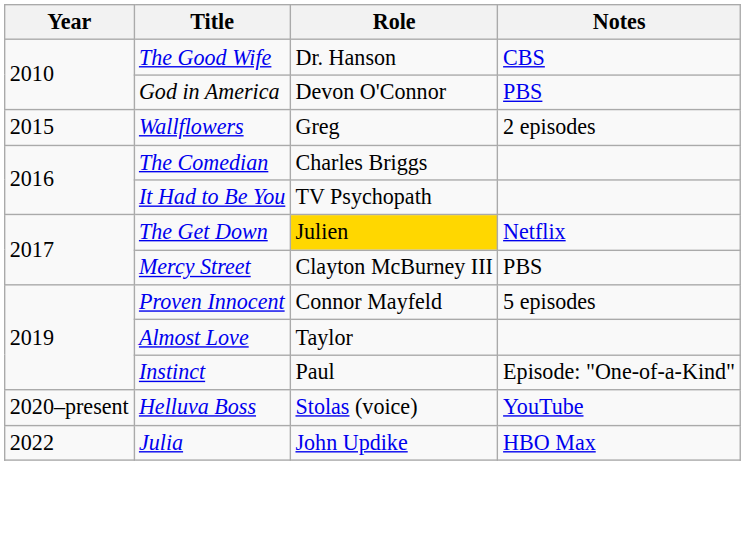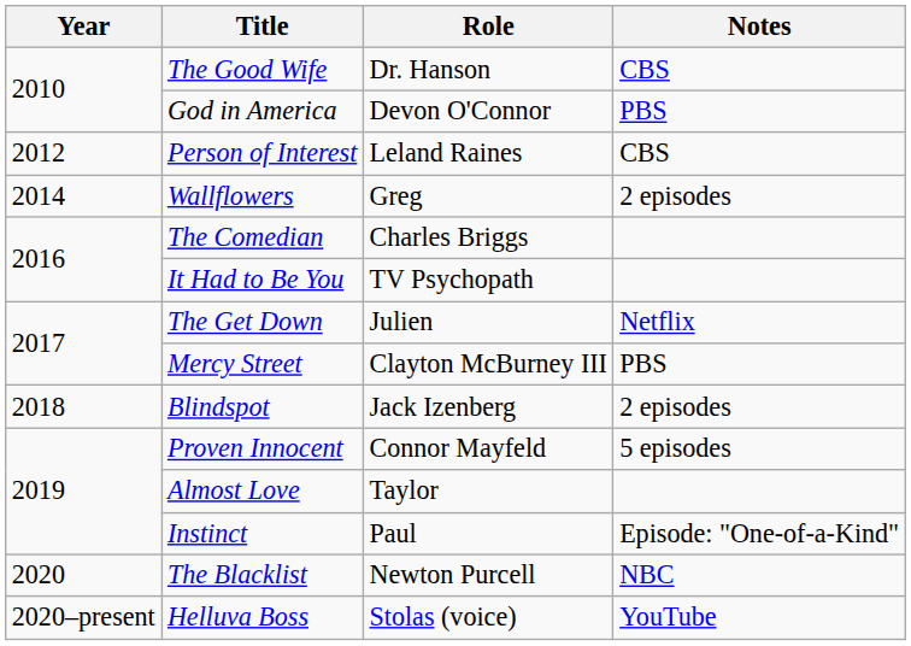+ row: 2012 | Person of Interest | Leland Raines | CBS
Wallflowers | Year: 2015 -> 2014
The Get Down | Role: gold background -> no background
+ row: 2018 | Blindspot | Jack Izenberg | 2 episodes
+ row: 2020 | The Blacklist | Newton Purcell | NBC
- row: 2022 | Julia | John Updike | HBO Max
